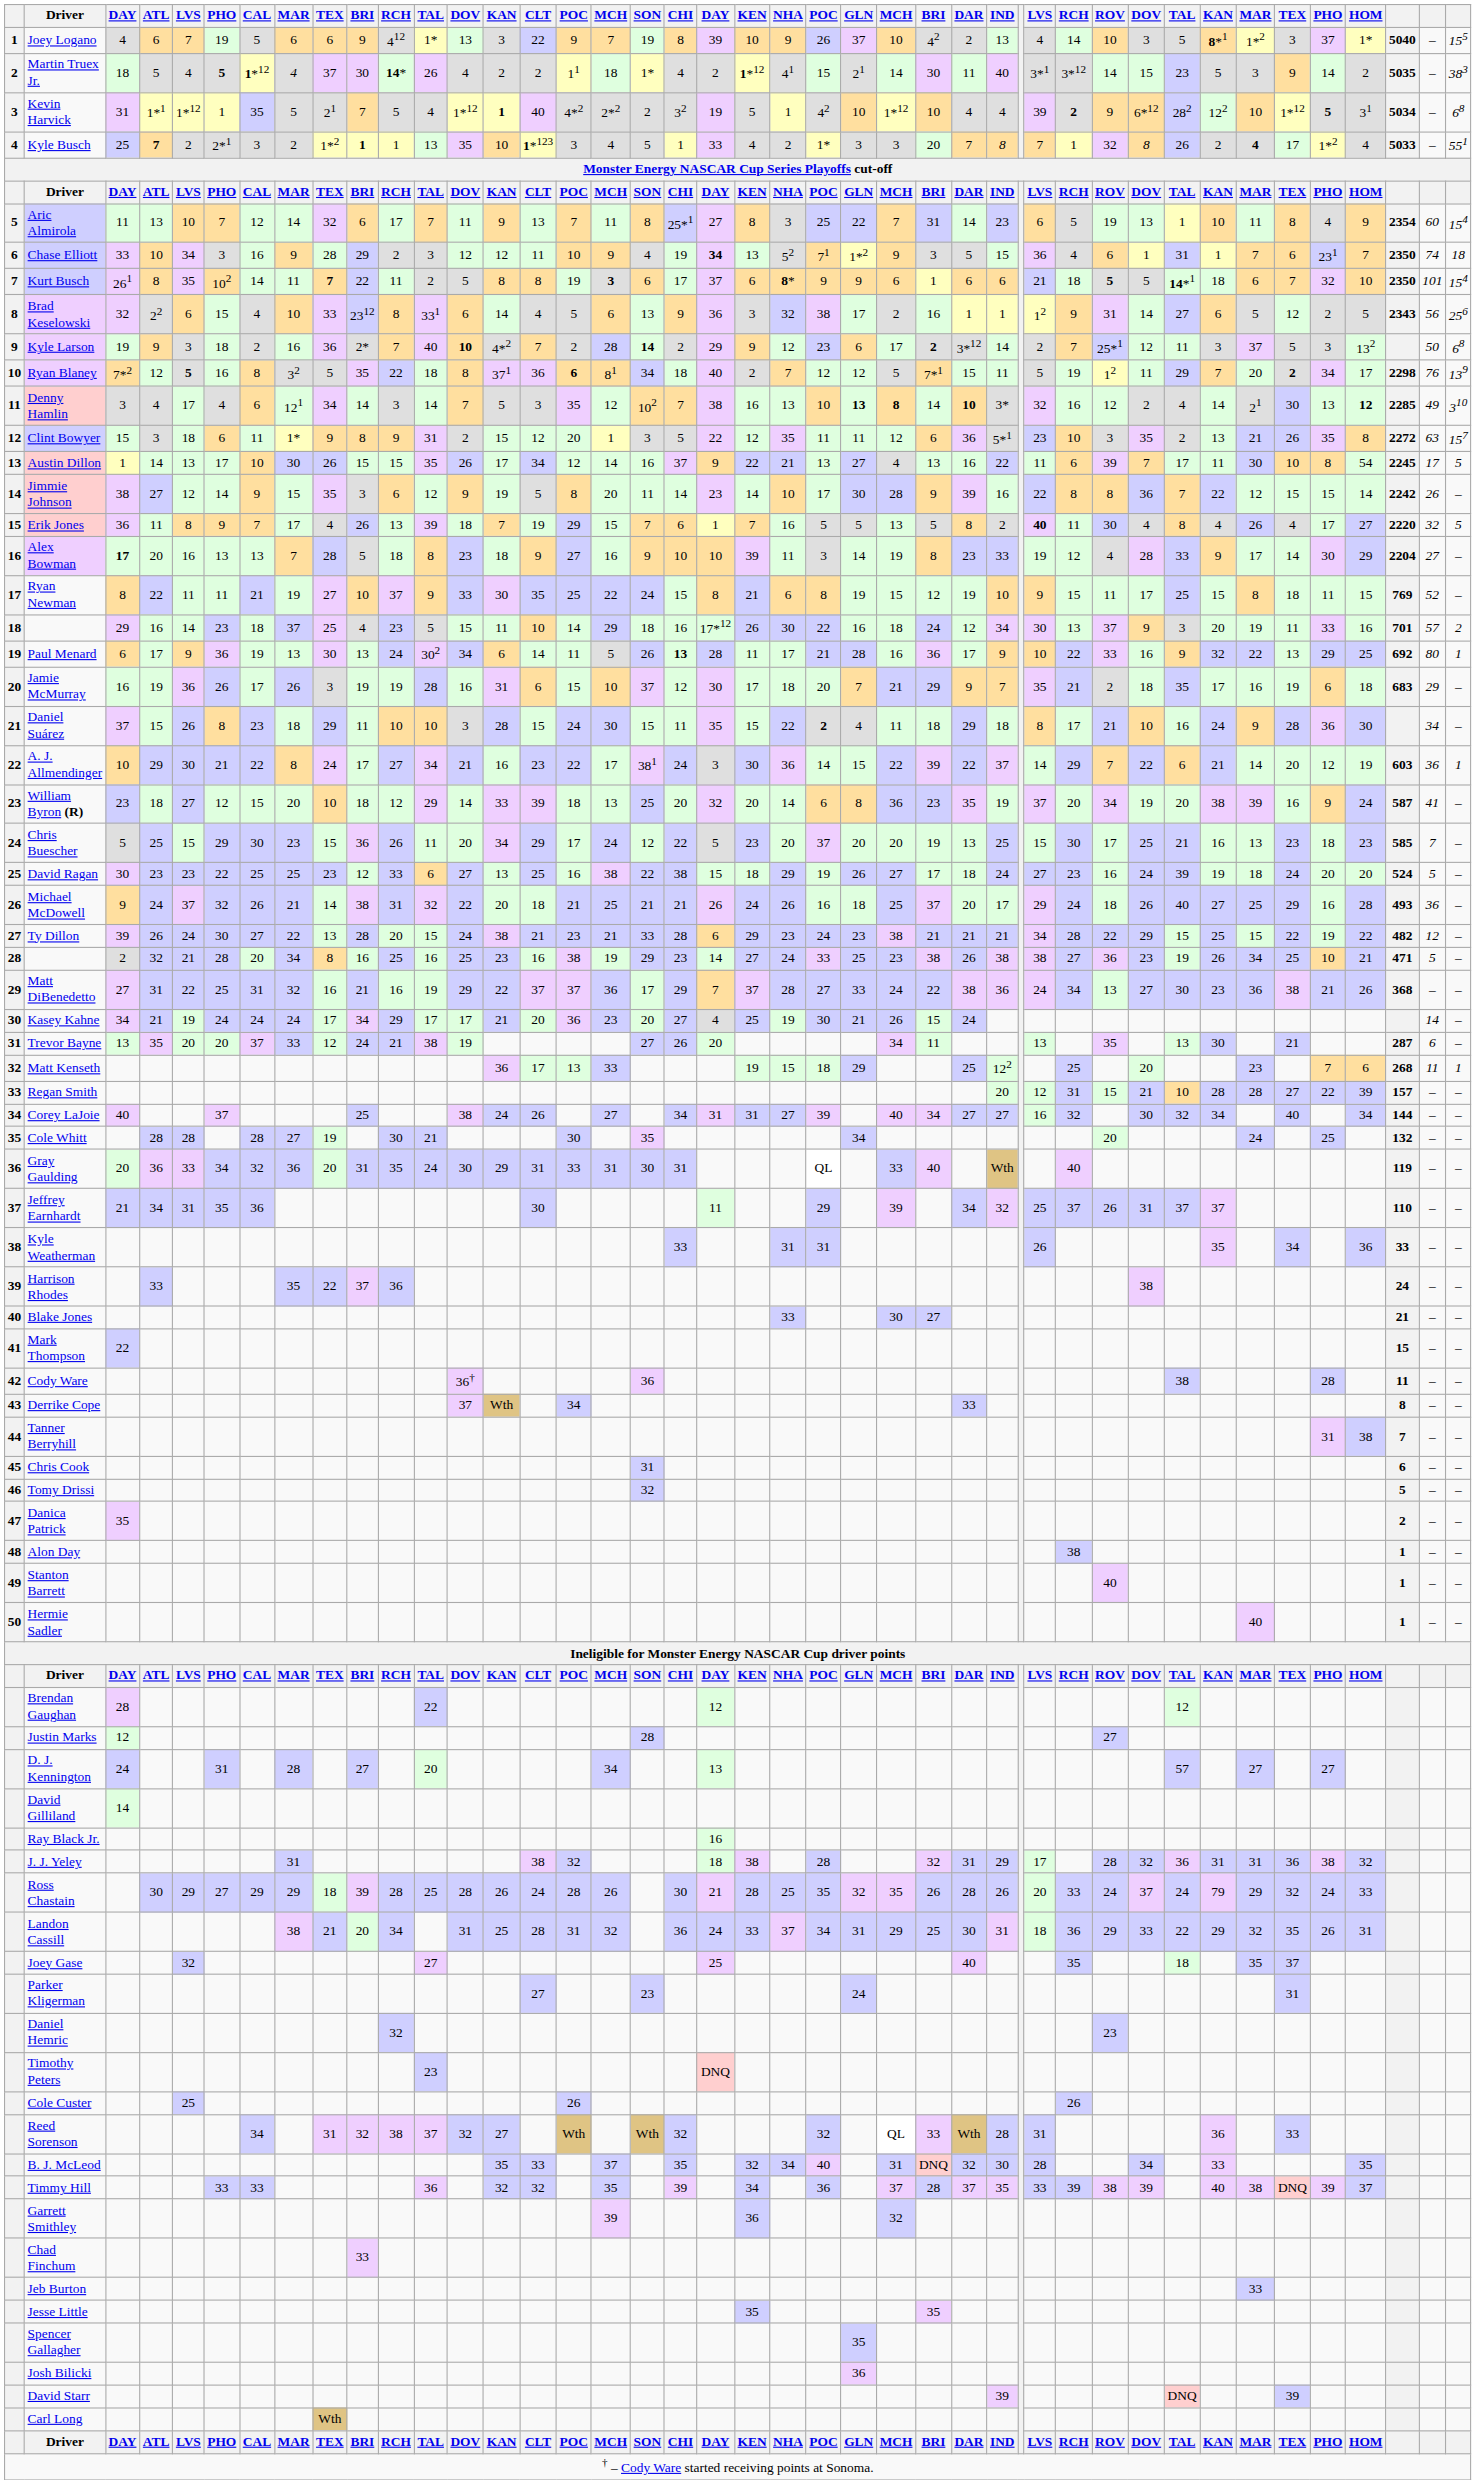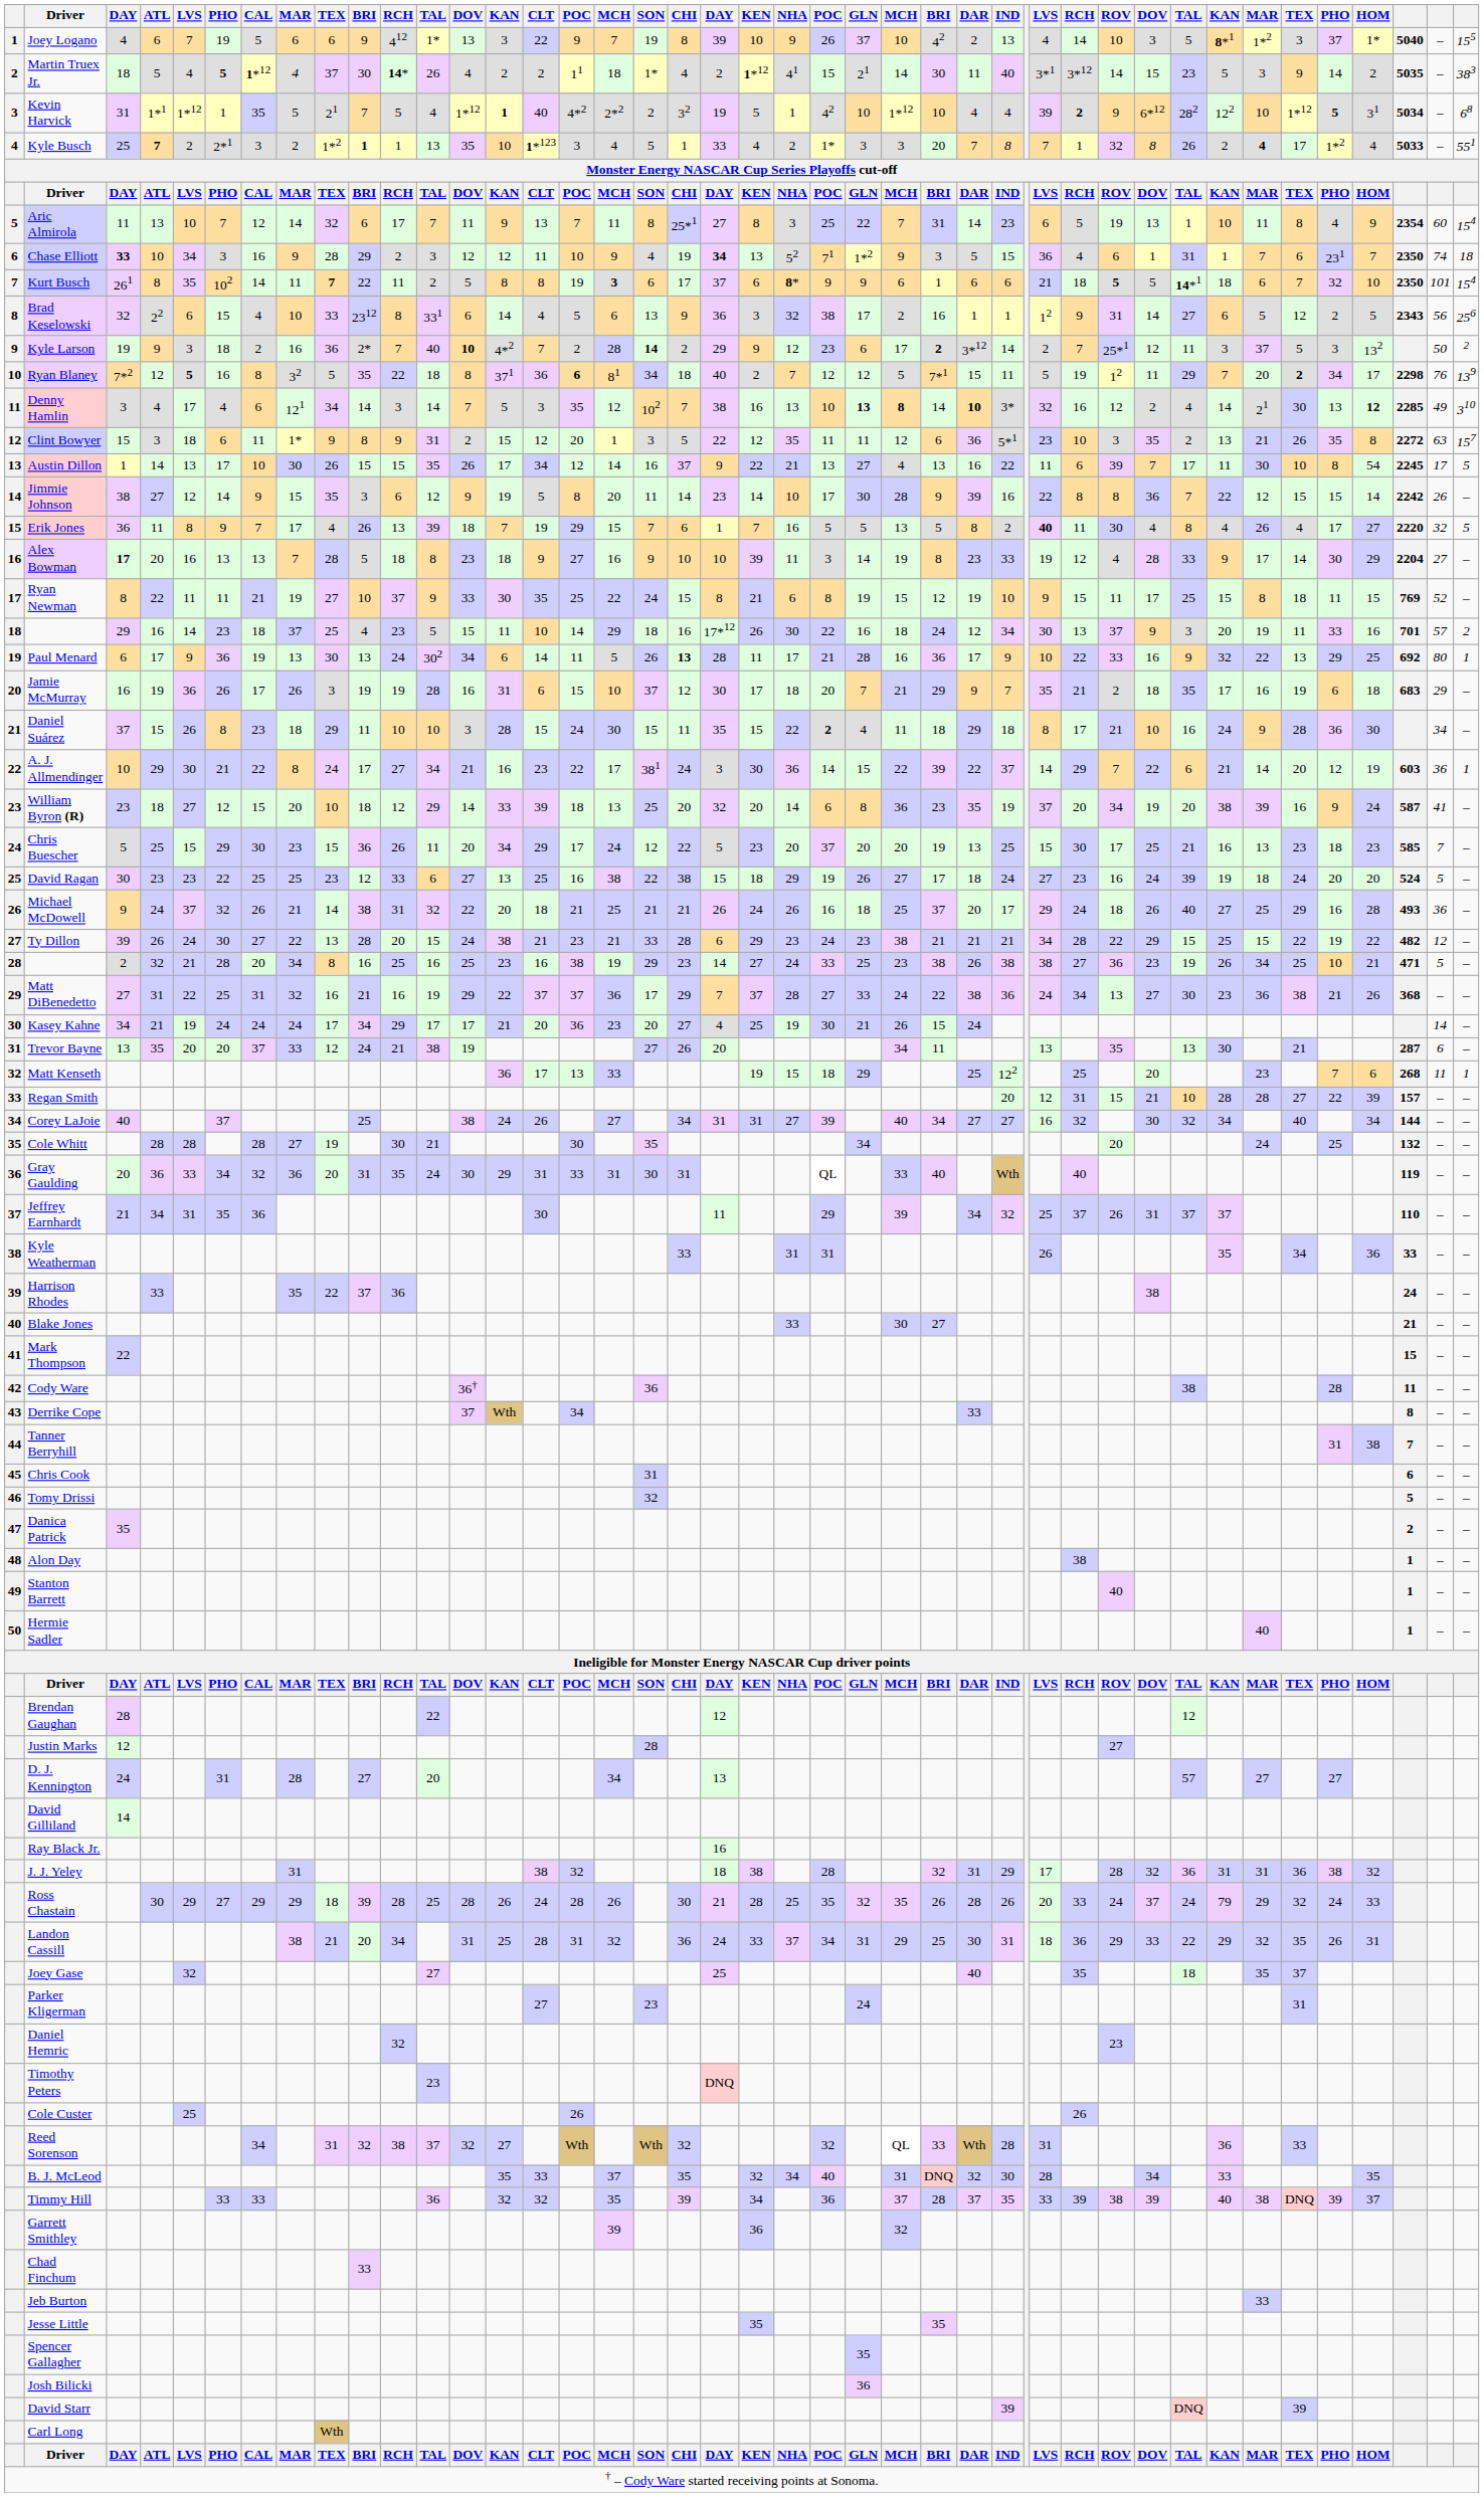Chase Elliott | column 3: normal -> bold
Kyle Larson | column 42: 68 -> 2
